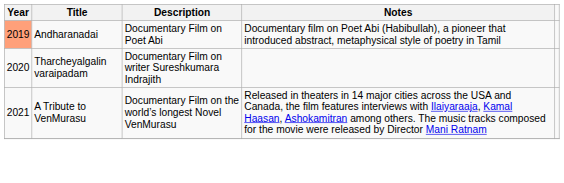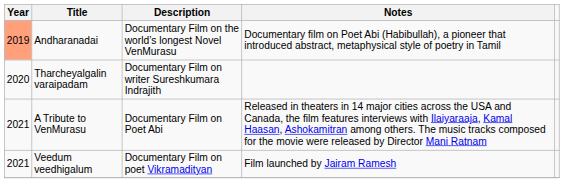Andharanadai | Description: Documentary Film on Poet Abi -> Documentary Film on the world’s longest Novel VenMurasu
A Tribute to VenMurasu | Description: Documentary Film on the world’s longest Novel VenMurasu -> Documentary Film on Poet Abi
+ row: 2021 | Veedum veedhigalum | Documentary Film on poet Vikramadityan | Film launched by Jairam Ramesh
